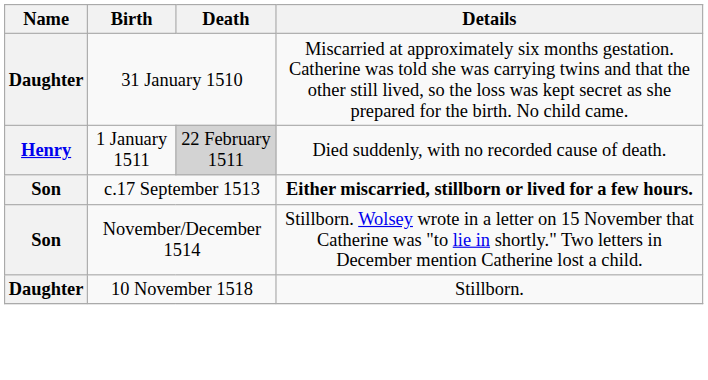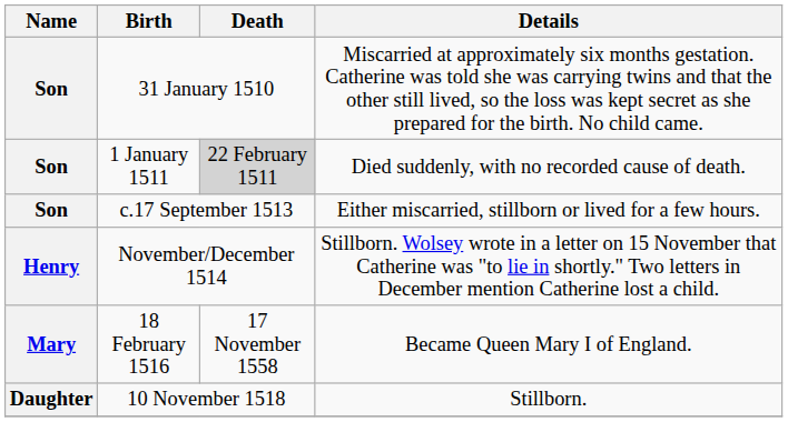31 January 1510 | Name: Daughter -> Son
1 January 1511 | Name: Henry -> Son
c.17 September 1513 | Details: bold -> normal
November/December 1514 | Name: Son -> Henry
+ row: Mary | 18 February 1516 | 17 November 1558 | Became Queen Mary I of England.
